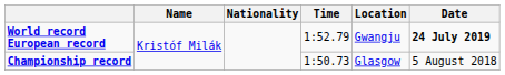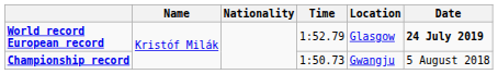World record European record | Location: Gwangju -> Glasgow
Championship record | Location: Glasgow -> Gwangju
